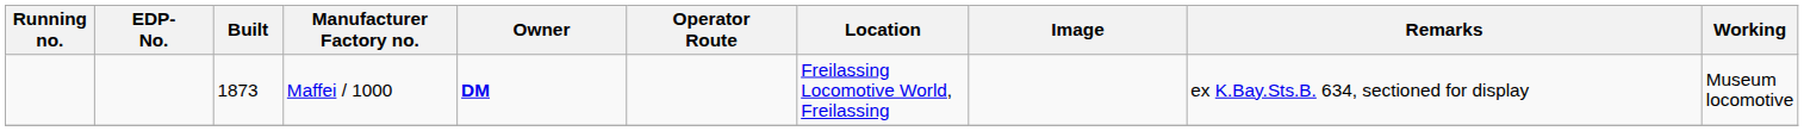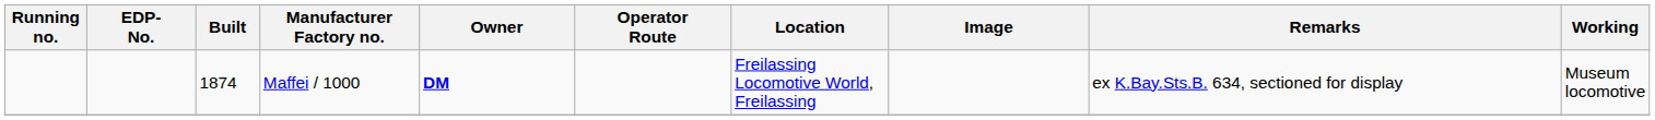Maffei / 1000 | Built: 1873 -> 1874
